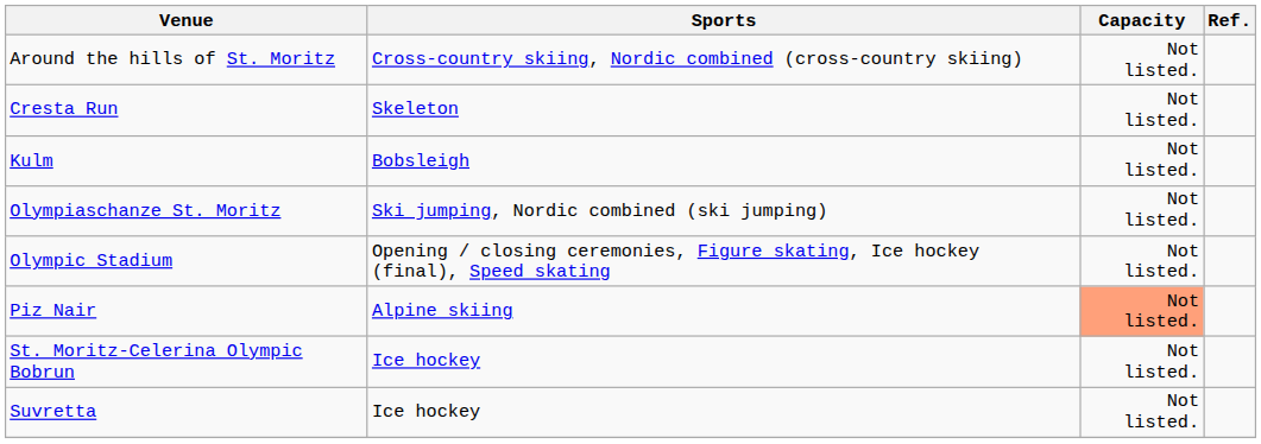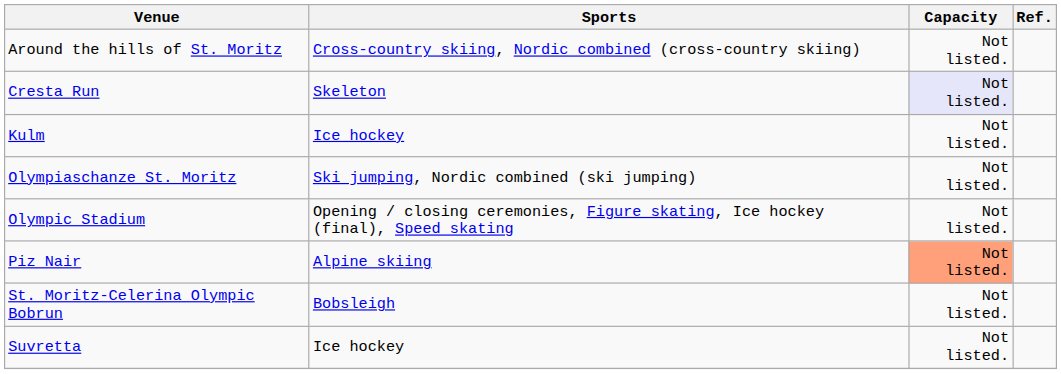Cresta Run | Capacity: no background -> lavender background
Kulm | Sports: Bobsleigh -> Ice hockey
St. Moritz-Celerina Olympic Bobrun | Sports: Ice hockey -> Bobsleigh
